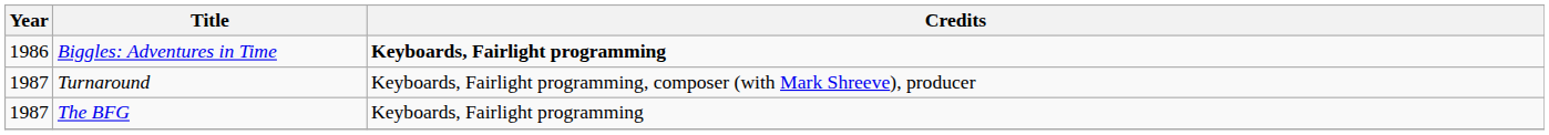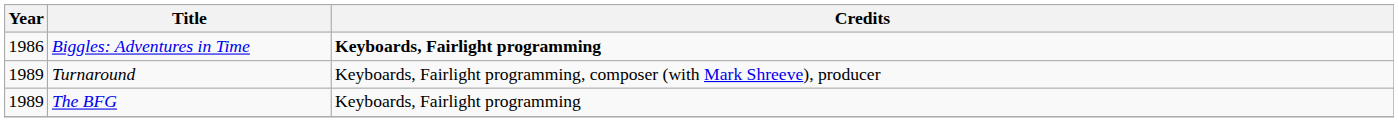Turnaround | Year: 1987 -> 1989
The BFG | Year: 1987 -> 1989
